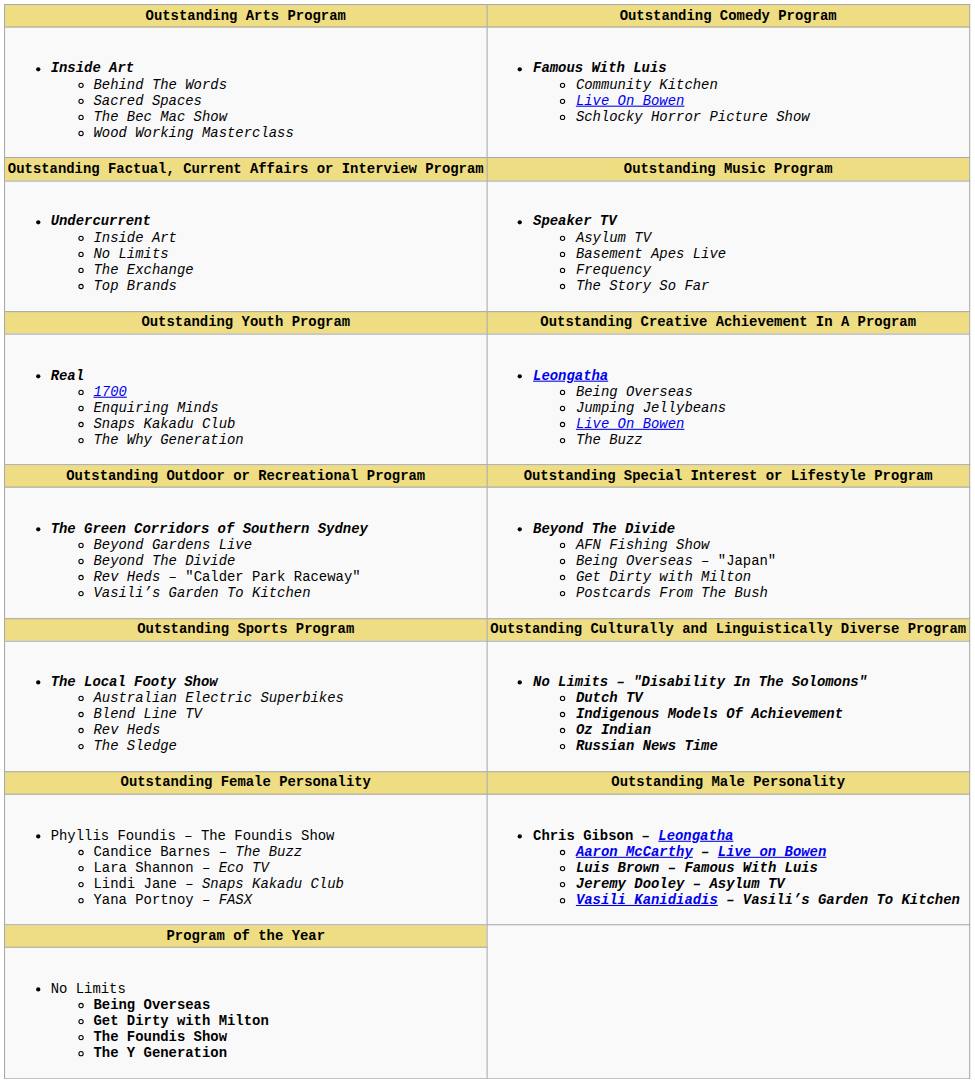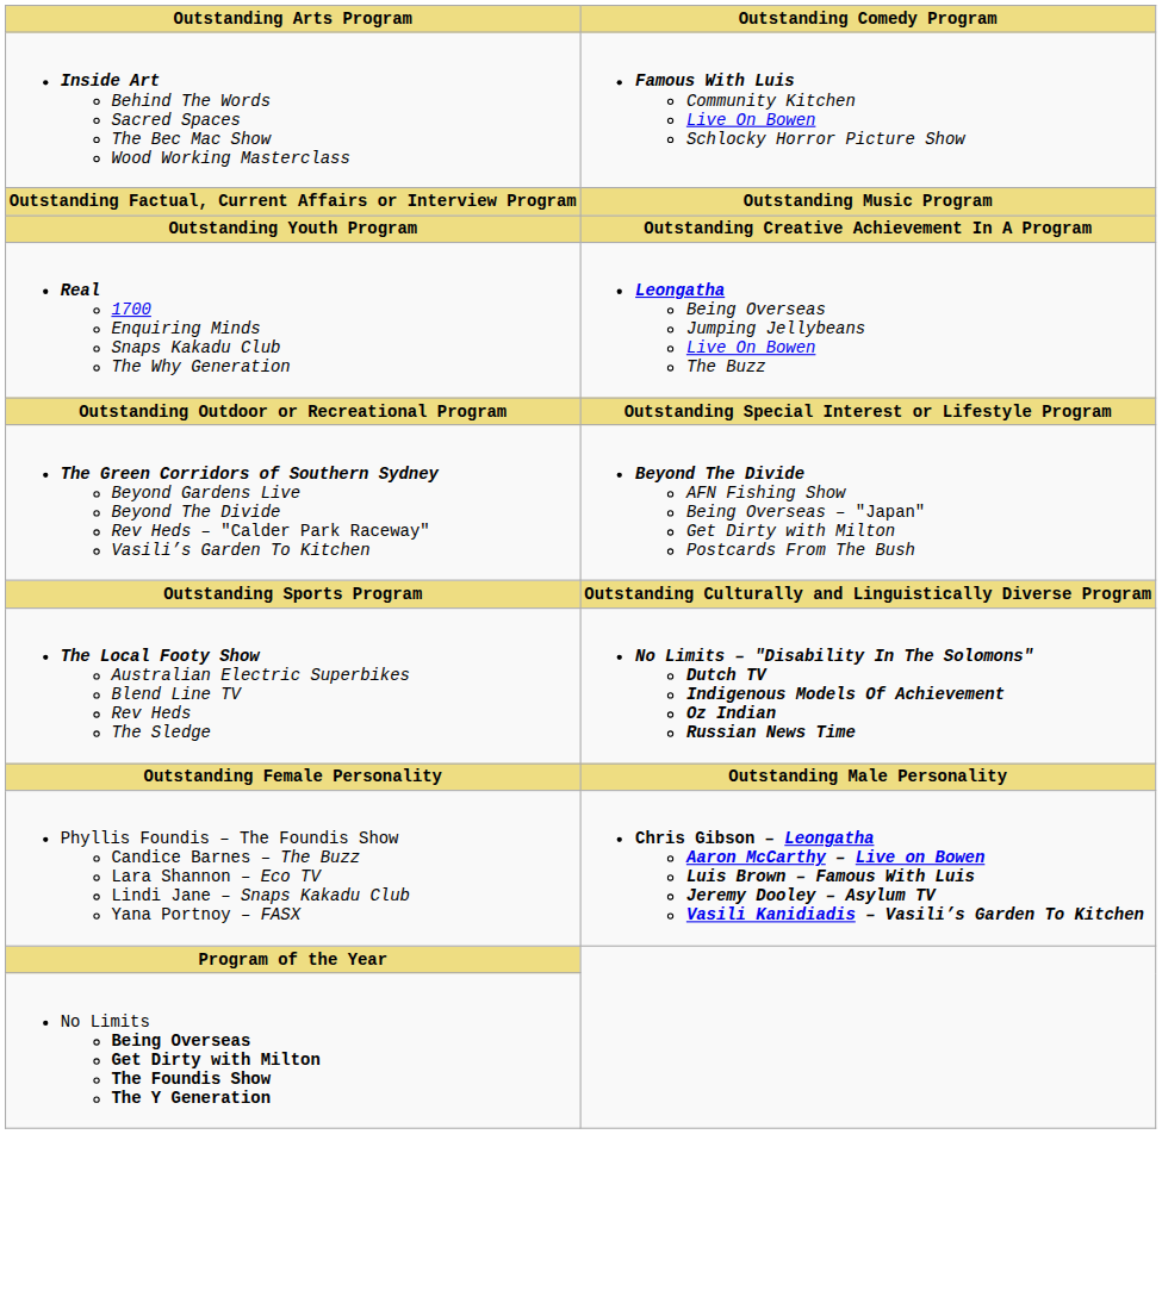- row: Undercurrent Inside Art No Limits The Exchange Top Brands | Speaker TV Asylum TV Basement Apes Live Frequency The Story So Far
